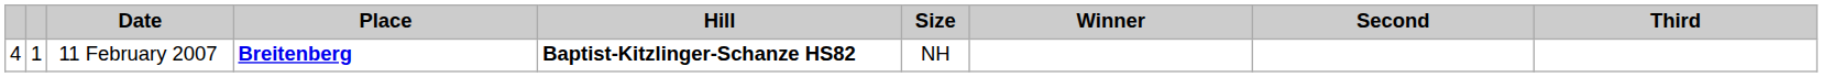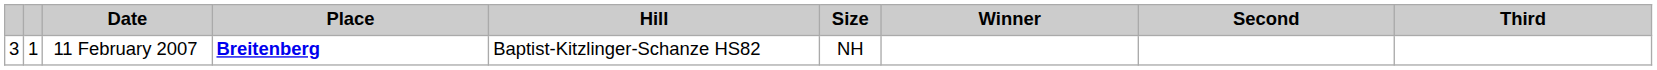11 February 2007 | column 1: 4 -> 3
11 February 2007 | Hill: bold -> normal
